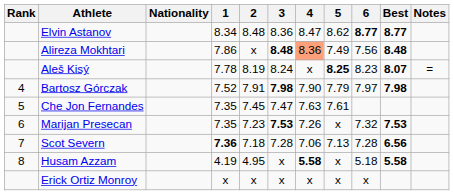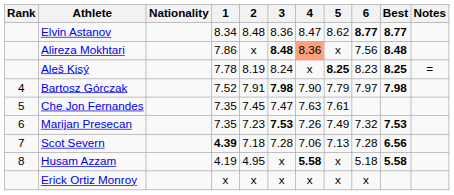Alireza Mokhtari | 5: 7.49 -> x
Aleš Kisý | Best: 8.07 -> 8.25
Marijan Presecan | 5: x -> 7.49
Scot Severn | 1: 7.36 -> 4.39
